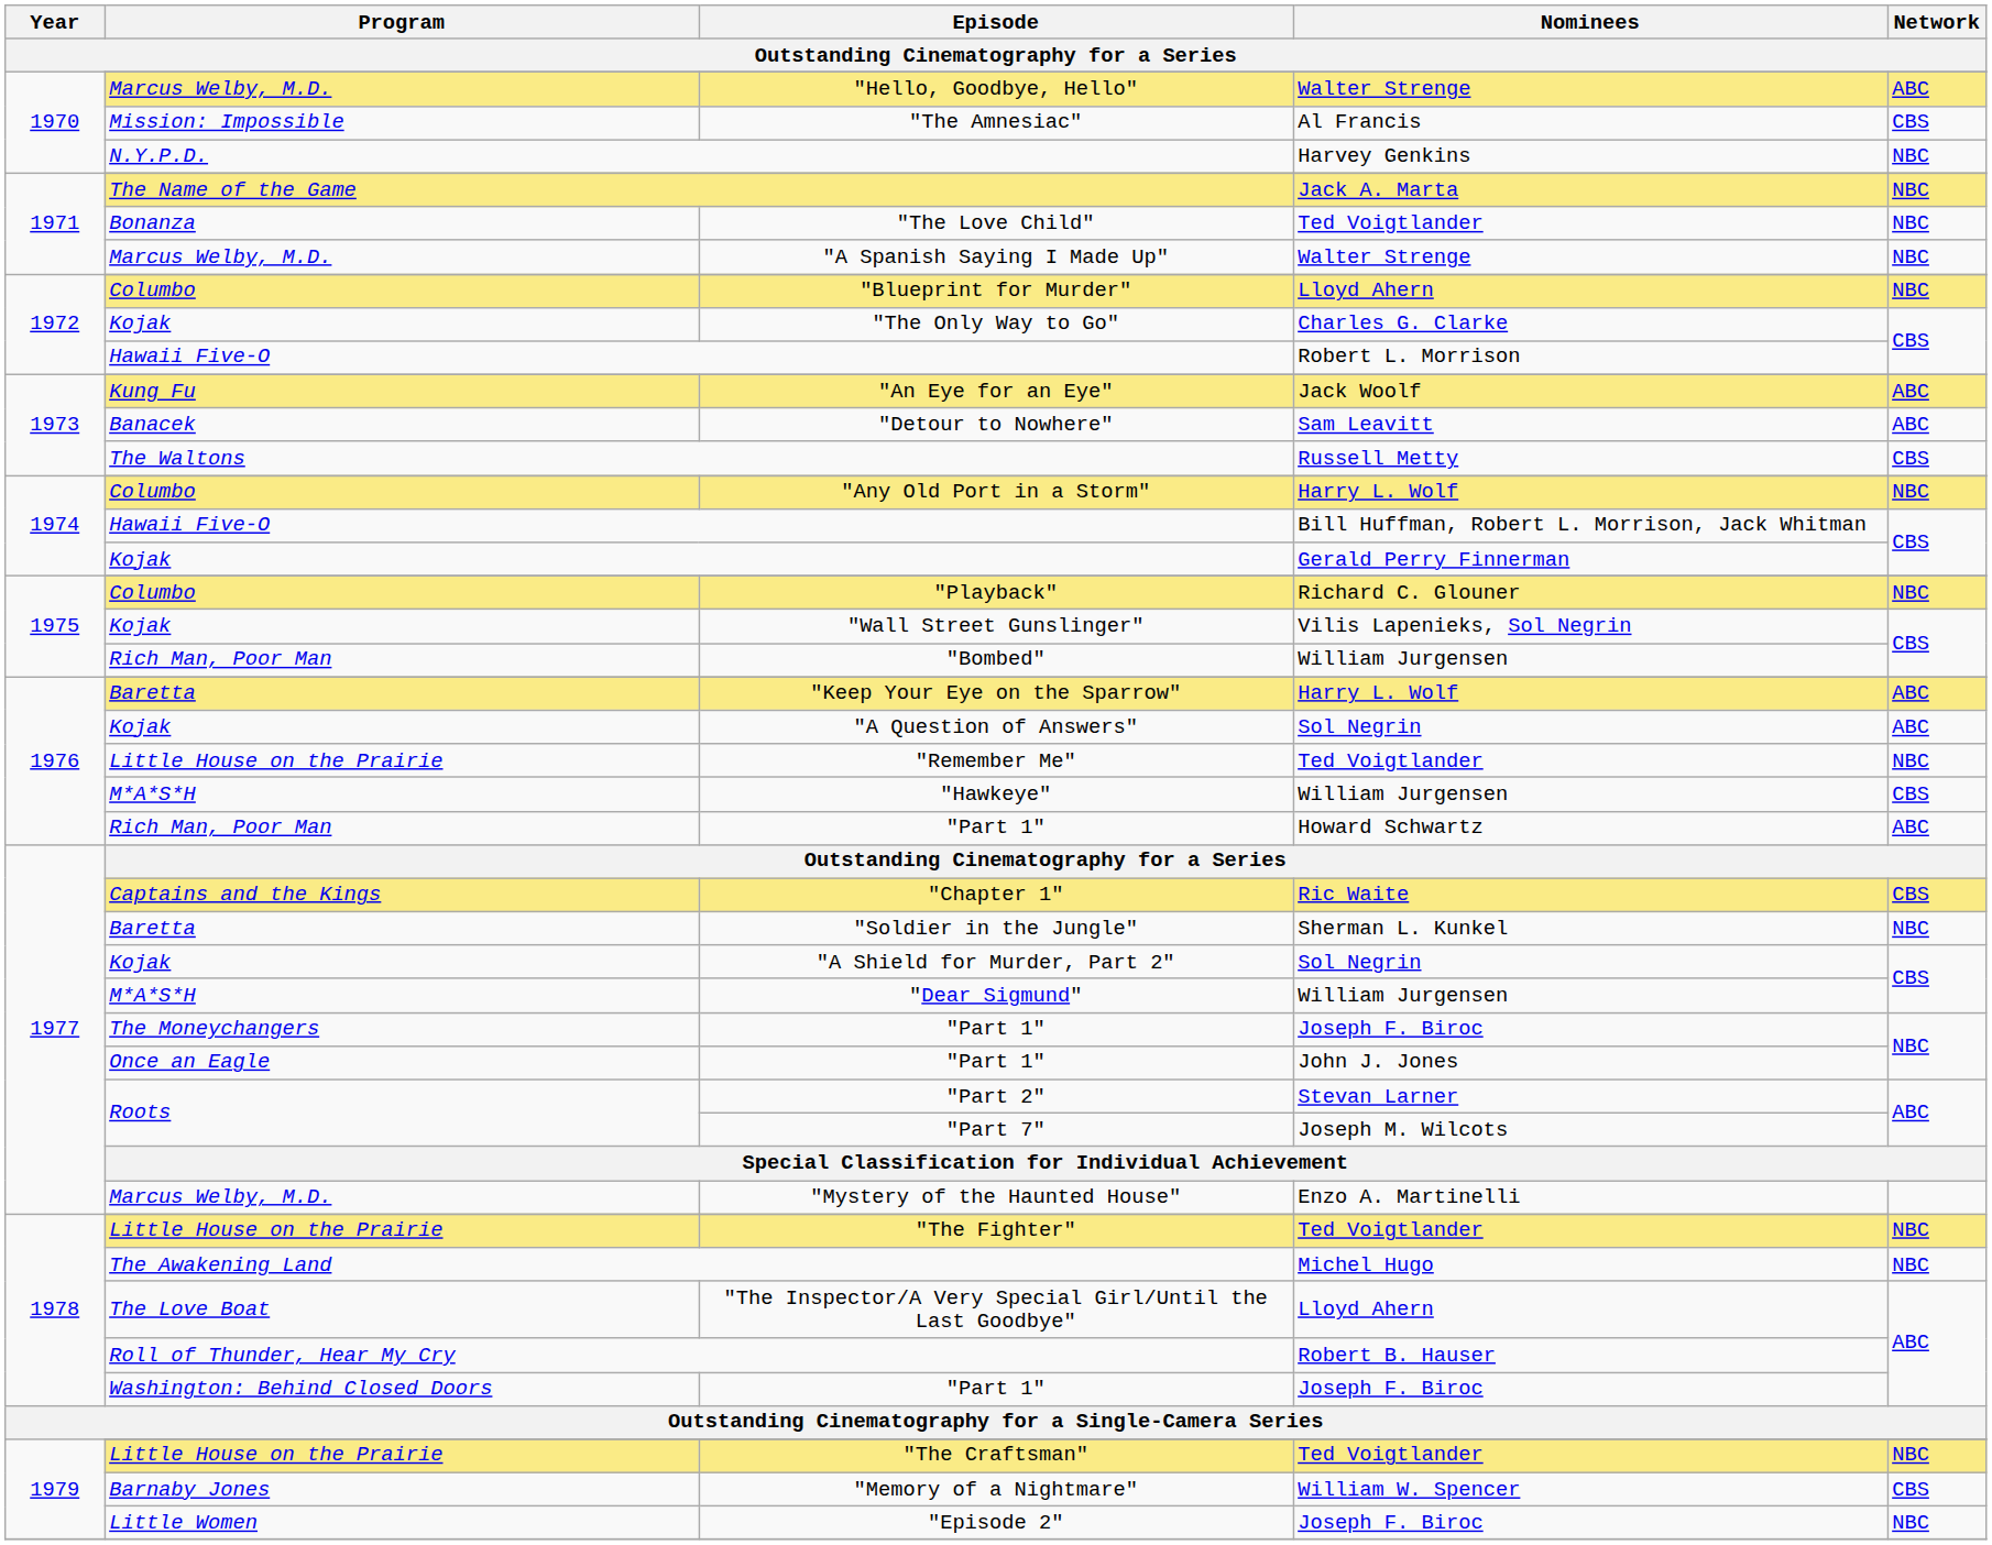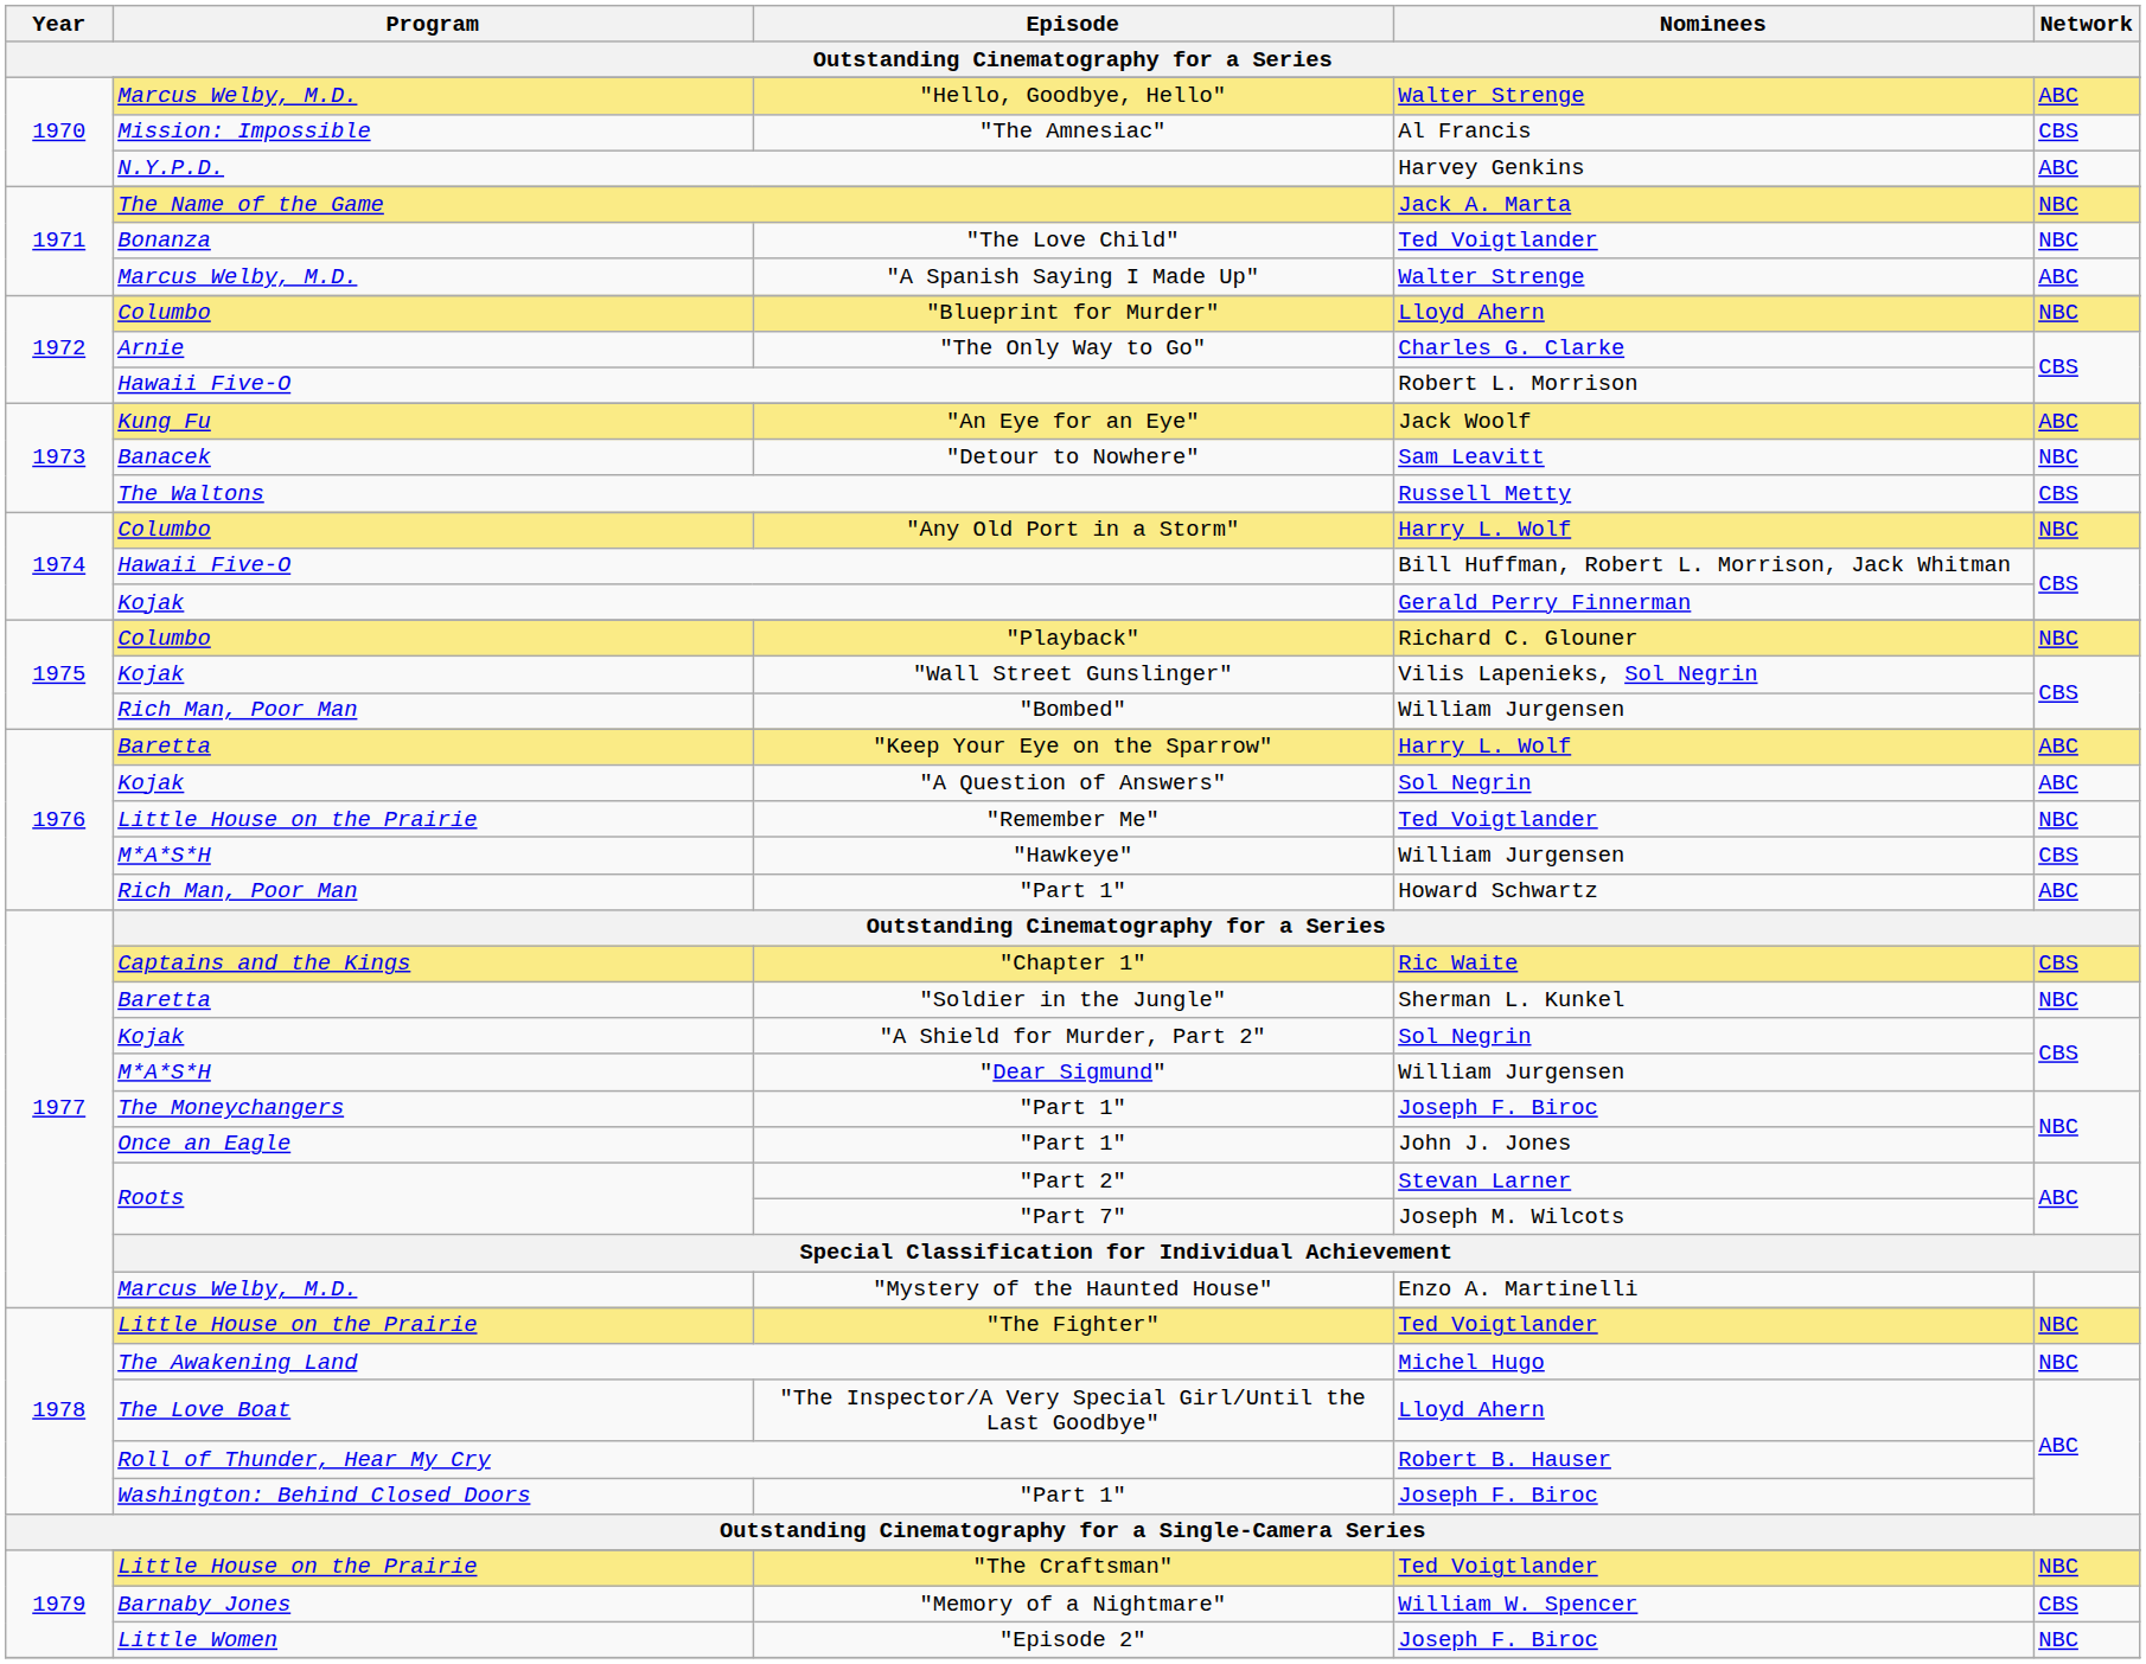N.Y.P.D. | Network: NBC -> ABC
"A Spanish Saying I Made Up" | Network: NBC -> ABC
"The Only Way to Go" | Program: Kojak -> Arnie
"Detour to Nowhere" | Network: ABC -> NBC
